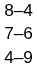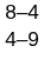- row: 7–6
